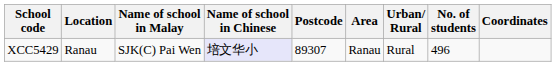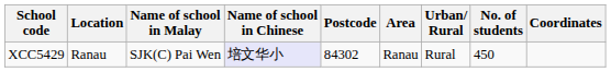XCC5429 | Postcode: 89307 -> 84302
XCC5429 | No. of students: 496 -> 450
